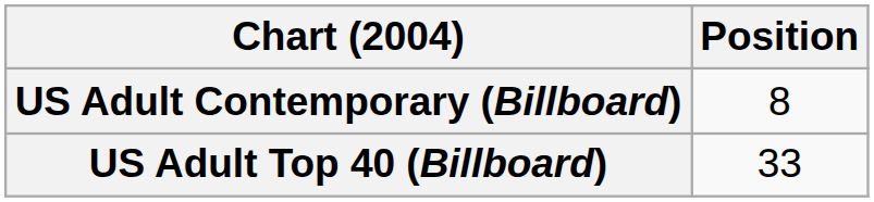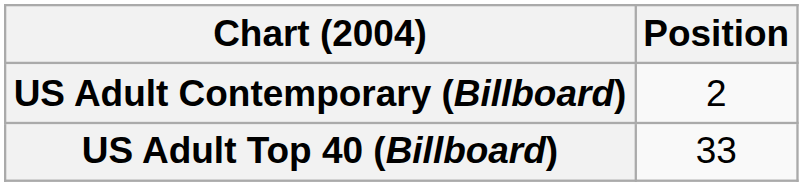US Adult Contemporary (Billboard) | Position: 8 -> 2
